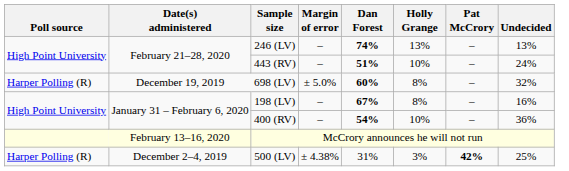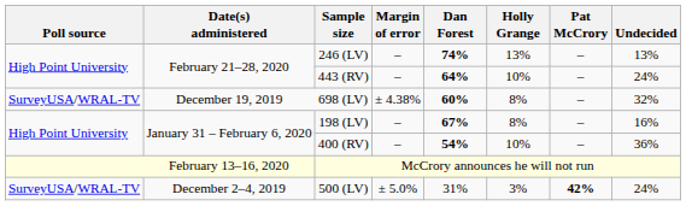443 (RV) | Dan Forest: 51% -> 64%
698 (LV) | Poll source: Harper Polling (R) -> SurveyUSA/WRAL-TV
698 (LV) | Margin of error: ± 5.0% -> ± 4.38%
500 (LV) | Poll source: Harper Polling (R) -> SurveyUSA/WRAL-TV
500 (LV) | Margin of error: ± 4.38% -> ± 5.0%
500 (LV) | Undecided: 25% -> 24%
